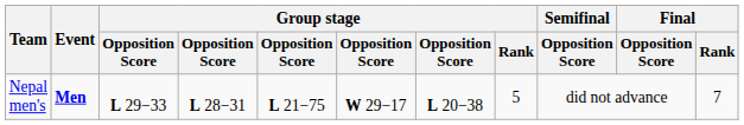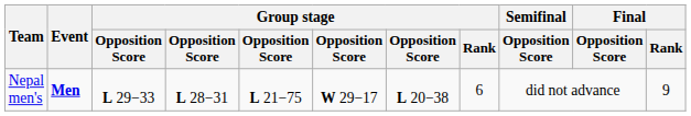Nepal men's | Group stage / Rank: 5 -> 6
Nepal men's | Final / Rank: 7 -> 9
